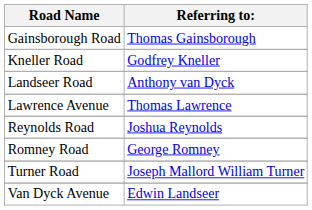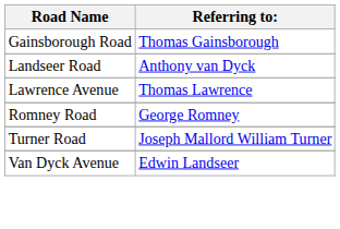- row: Kneller Road | Godfrey Kneller
- row: Reynolds Road | Joshua Reynolds
